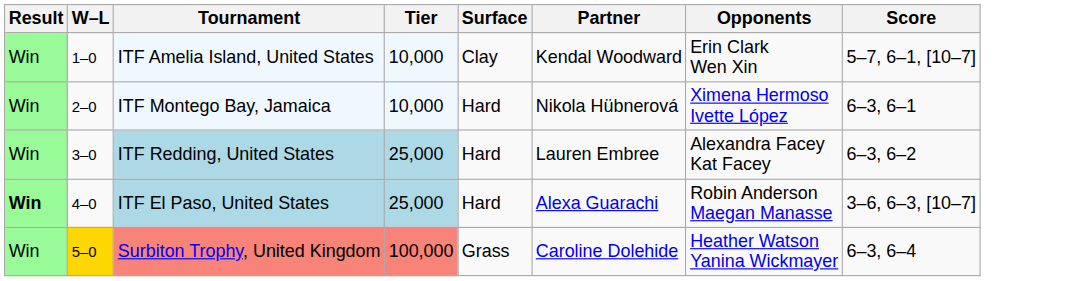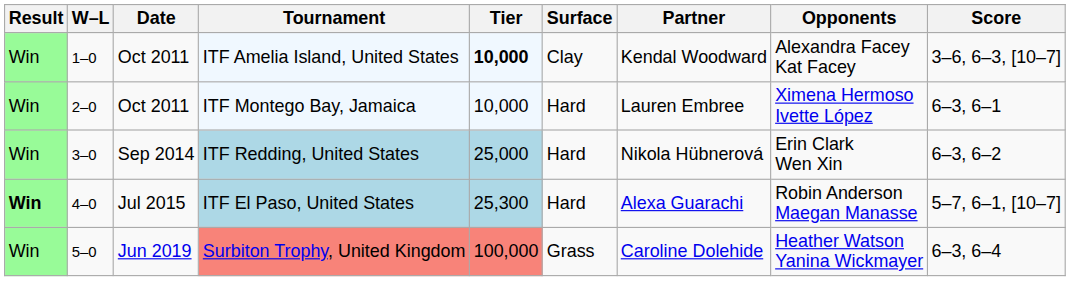+ column: Date | Oct 2011 | Oct 2011 | Sep 2014 | Jul 2015 | Jun 2019
ITF Amelia Island, United States | Tier: normal -> bold
ITF Amelia Island, United States | Opponents: Erin Clark Wen Xin -> Alexandra Facey Kat Facey
ITF Amelia Island, United States | Score: 5–7, 6–1, [10–7] -> 3–6, 6–3, [10–7]
ITF Montego Bay, Jamaica | Partner: Nikola Hübnerová -> Lauren Embree
ITF Redding, United States | Partner: Lauren Embree -> Nikola Hübnerová
ITF Redding, United States | Opponents: Alexandra Facey Kat Facey -> Erin Clark Wen Xin
ITF El Paso, United States | Tier: 25,000 -> 25,300
ITF El Paso, United States | Score: 3–6, 6–3, [10–7] -> 5–7, 6–1, [10–7]
Surbiton Trophy, United Kingdom | W–L: gold background -> no background
